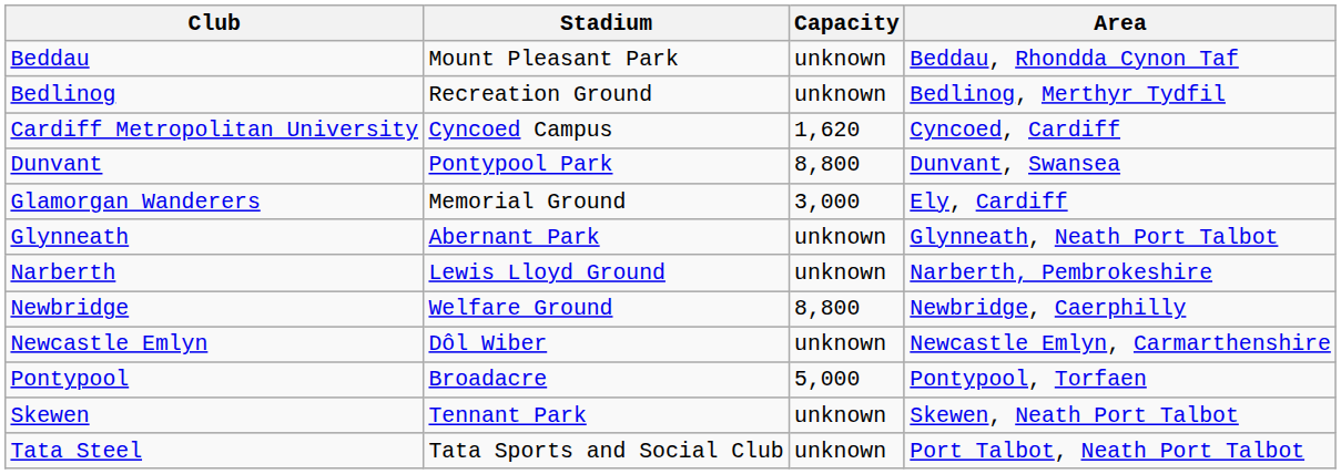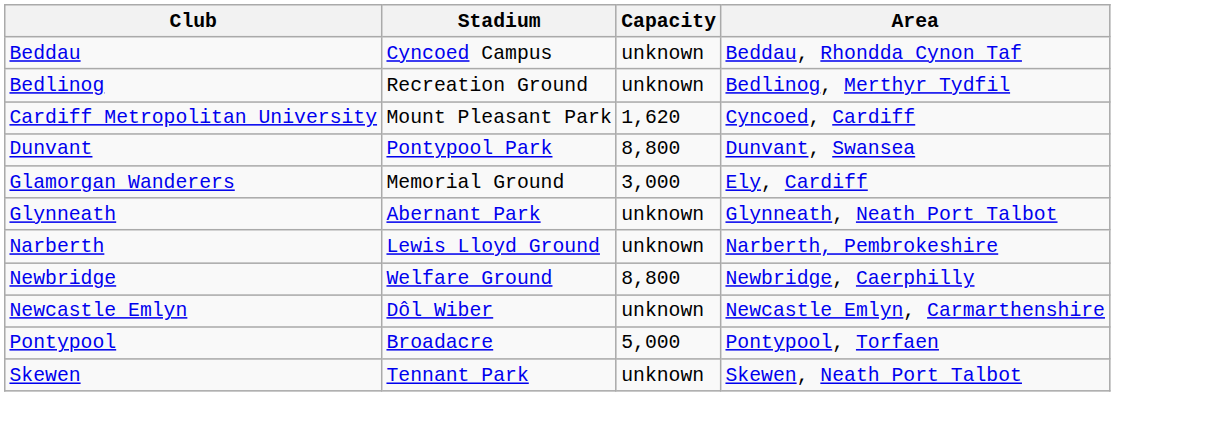Beddau | Stadium: Mount Pleasant Park -> Cyncoed Campus
Cardiff Metropolitan University | Stadium: Cyncoed Campus -> Mount Pleasant Park
- row: Tata Steel | Tata Sports and Social Club | unknown | Port Talbot, Neath Port Talbot
